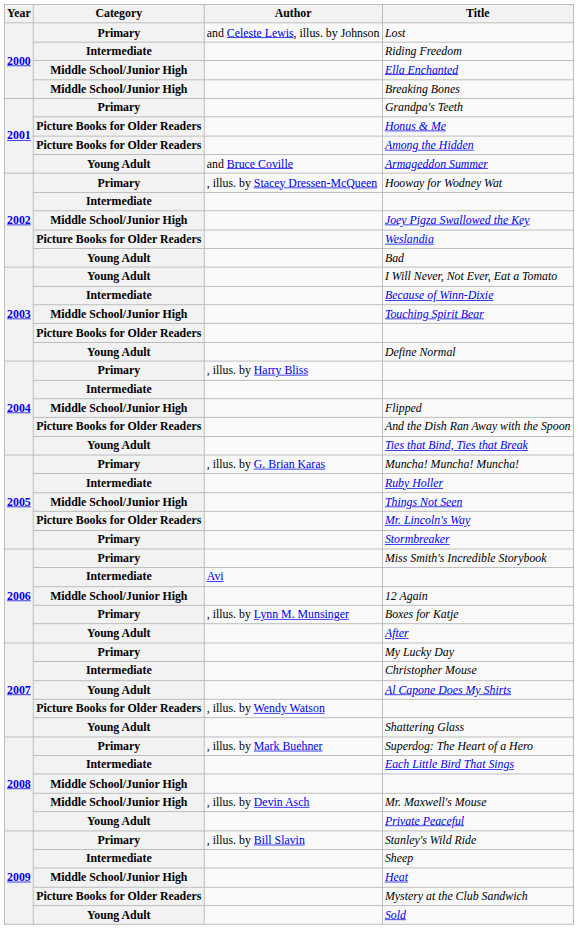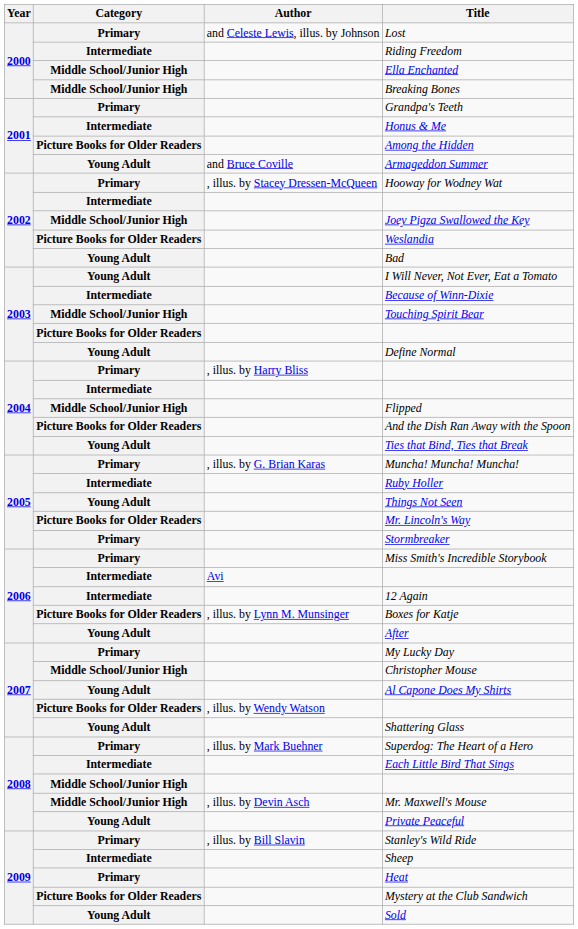Honus & Me | Category: Picture Books for Older Readers -> Intermediate
Things Not Seen | Category: Middle School/Junior High -> Young Adult
12 Again | Category: Middle School/Junior High -> Intermediate
Boxes for Katje | Category: Primary -> Picture Books for Older Readers
Christopher Mouse | Category: Intermediate -> Middle School/Junior High
Heat | Category: Middle School/Junior High -> Primary
